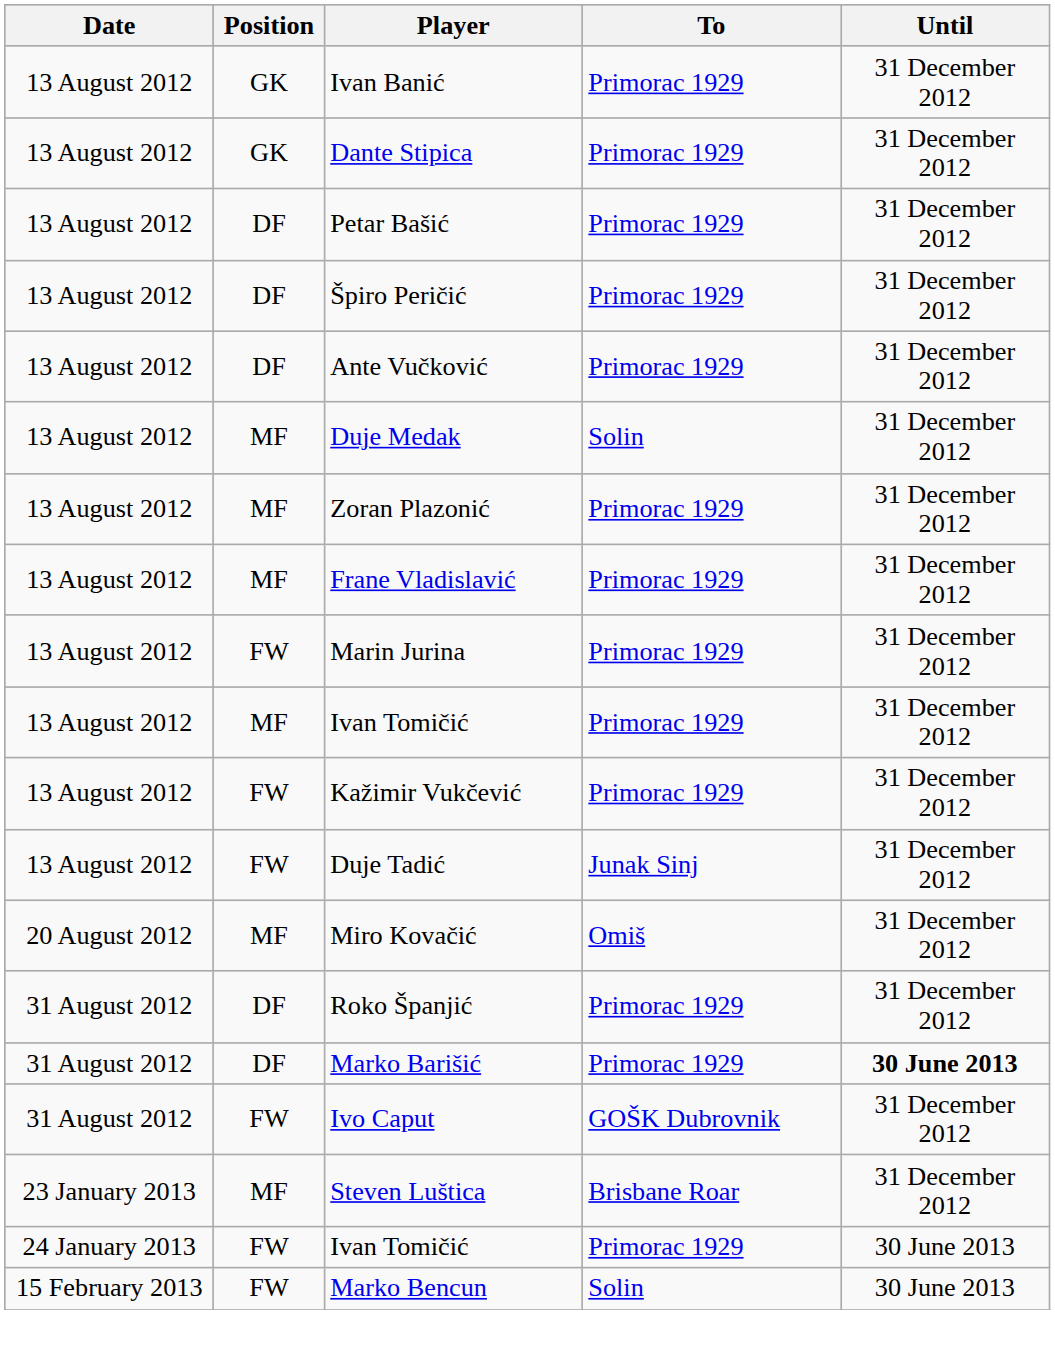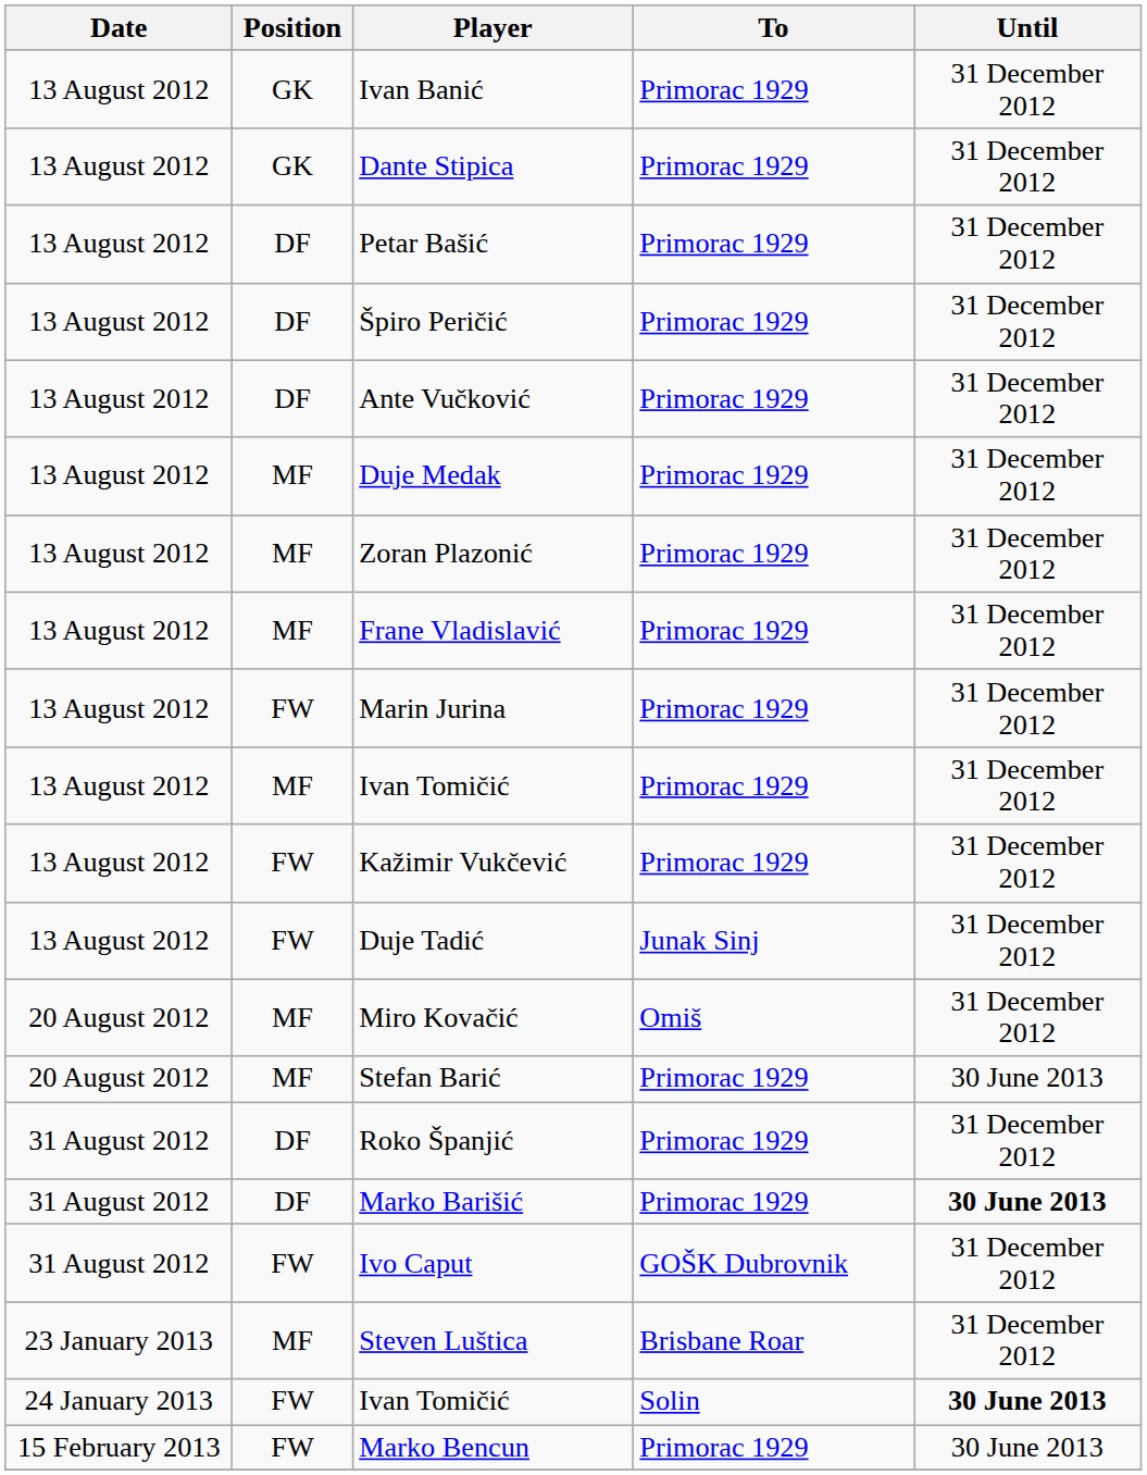Duje Medak | To: Solin -> Primorac 1929
+ row: 20 August 2012 | MF | Stefan Barić | Primorac 1929 | 30 June 2013
24 January 2013 / Ivan Tomičić | To: Primorac 1929 -> Solin
24 January 2013 / Ivan Tomičić | Until: normal -> bold
Marko Bencun | To: Solin -> Primorac 1929
